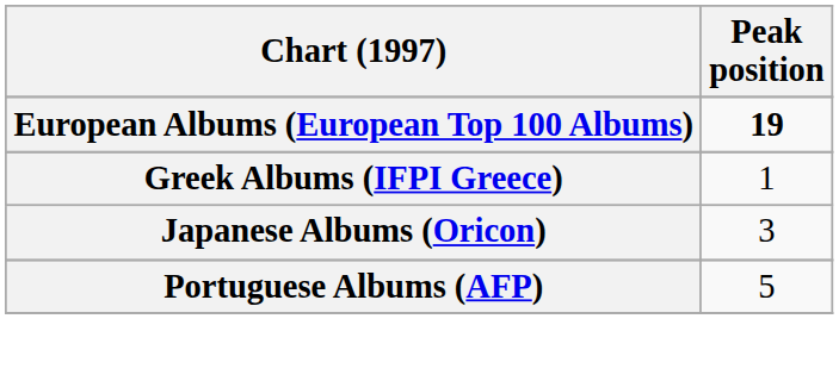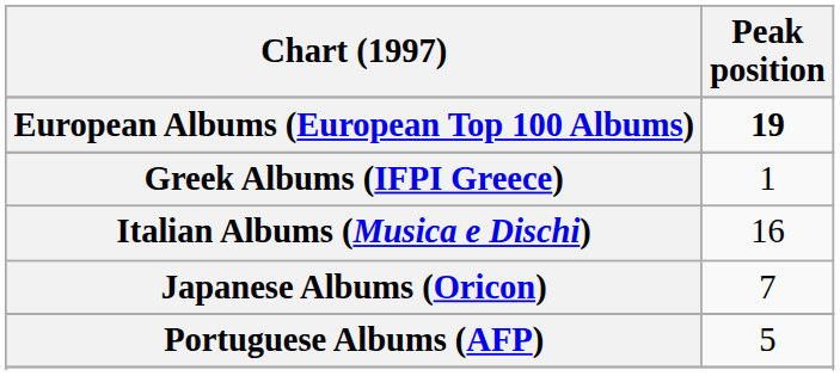+ row: Italian Albums (Musica e Dischi) | 16
Japanese Albums (Oricon) | Peak position: 3 -> 7
